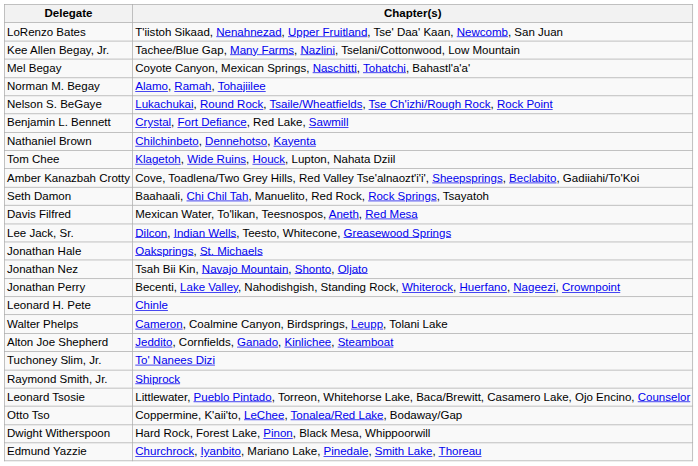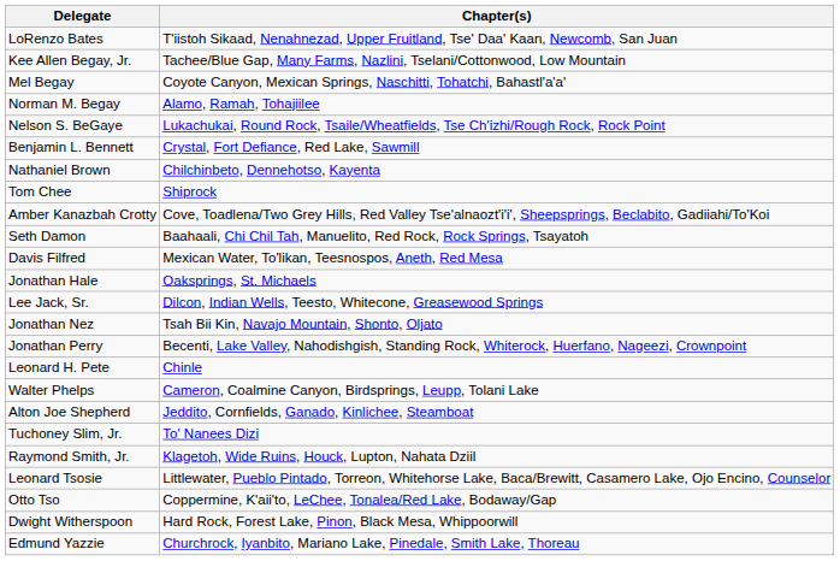Tom Chee | Chapter(s): Klagetoh, Wide Ruins, Houck, Lupton, Nahata Dziil -> Shiprock
rows swapped: Jonathan Hale <-> Lee Jack, Sr.
Raymond Smith, Jr. | Chapter(s): Shiprock -> Klagetoh, Wide Ruins, Houck, Lupton, Nahata Dziil
